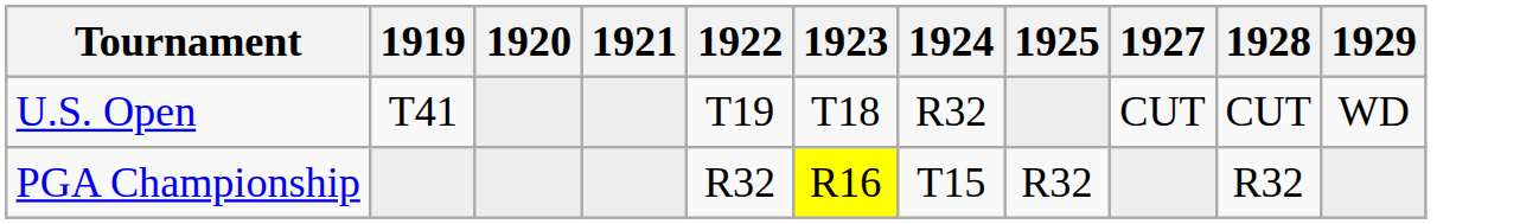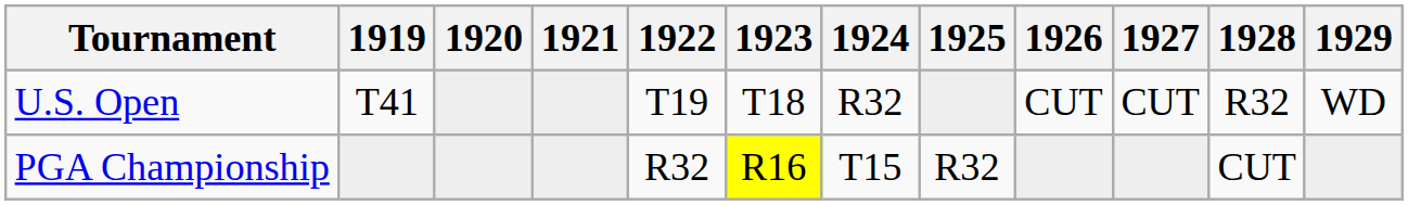+ column: 1926 | CUT
U.S. Open | 1928: CUT -> R32
PGA Championship | 1928: R32 -> CUT
